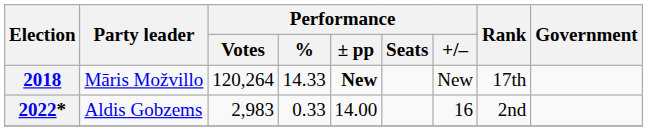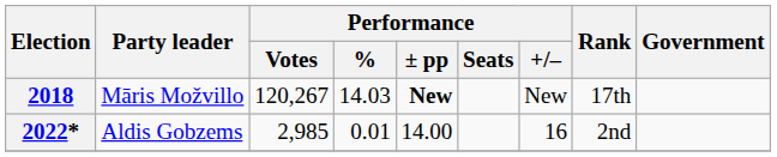2018 | Performance / Votes: 120,264 -> 120,267
2018 | Performance / %: 14.33 -> 14.03
2022* | Performance / Votes: 2,983 -> 2,985
2022* | Performance / %: 0.33 -> 0.01
